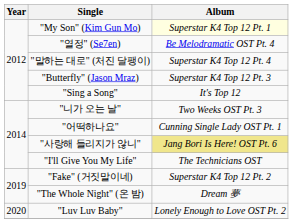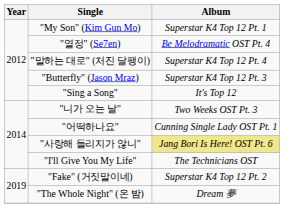"My Son" (Kim Gun Mo) | Album: lightyellow background -> no background
- row: 2020 | "Luv Luv Baby" | Lonely Enough to Love OST Pt. 2
